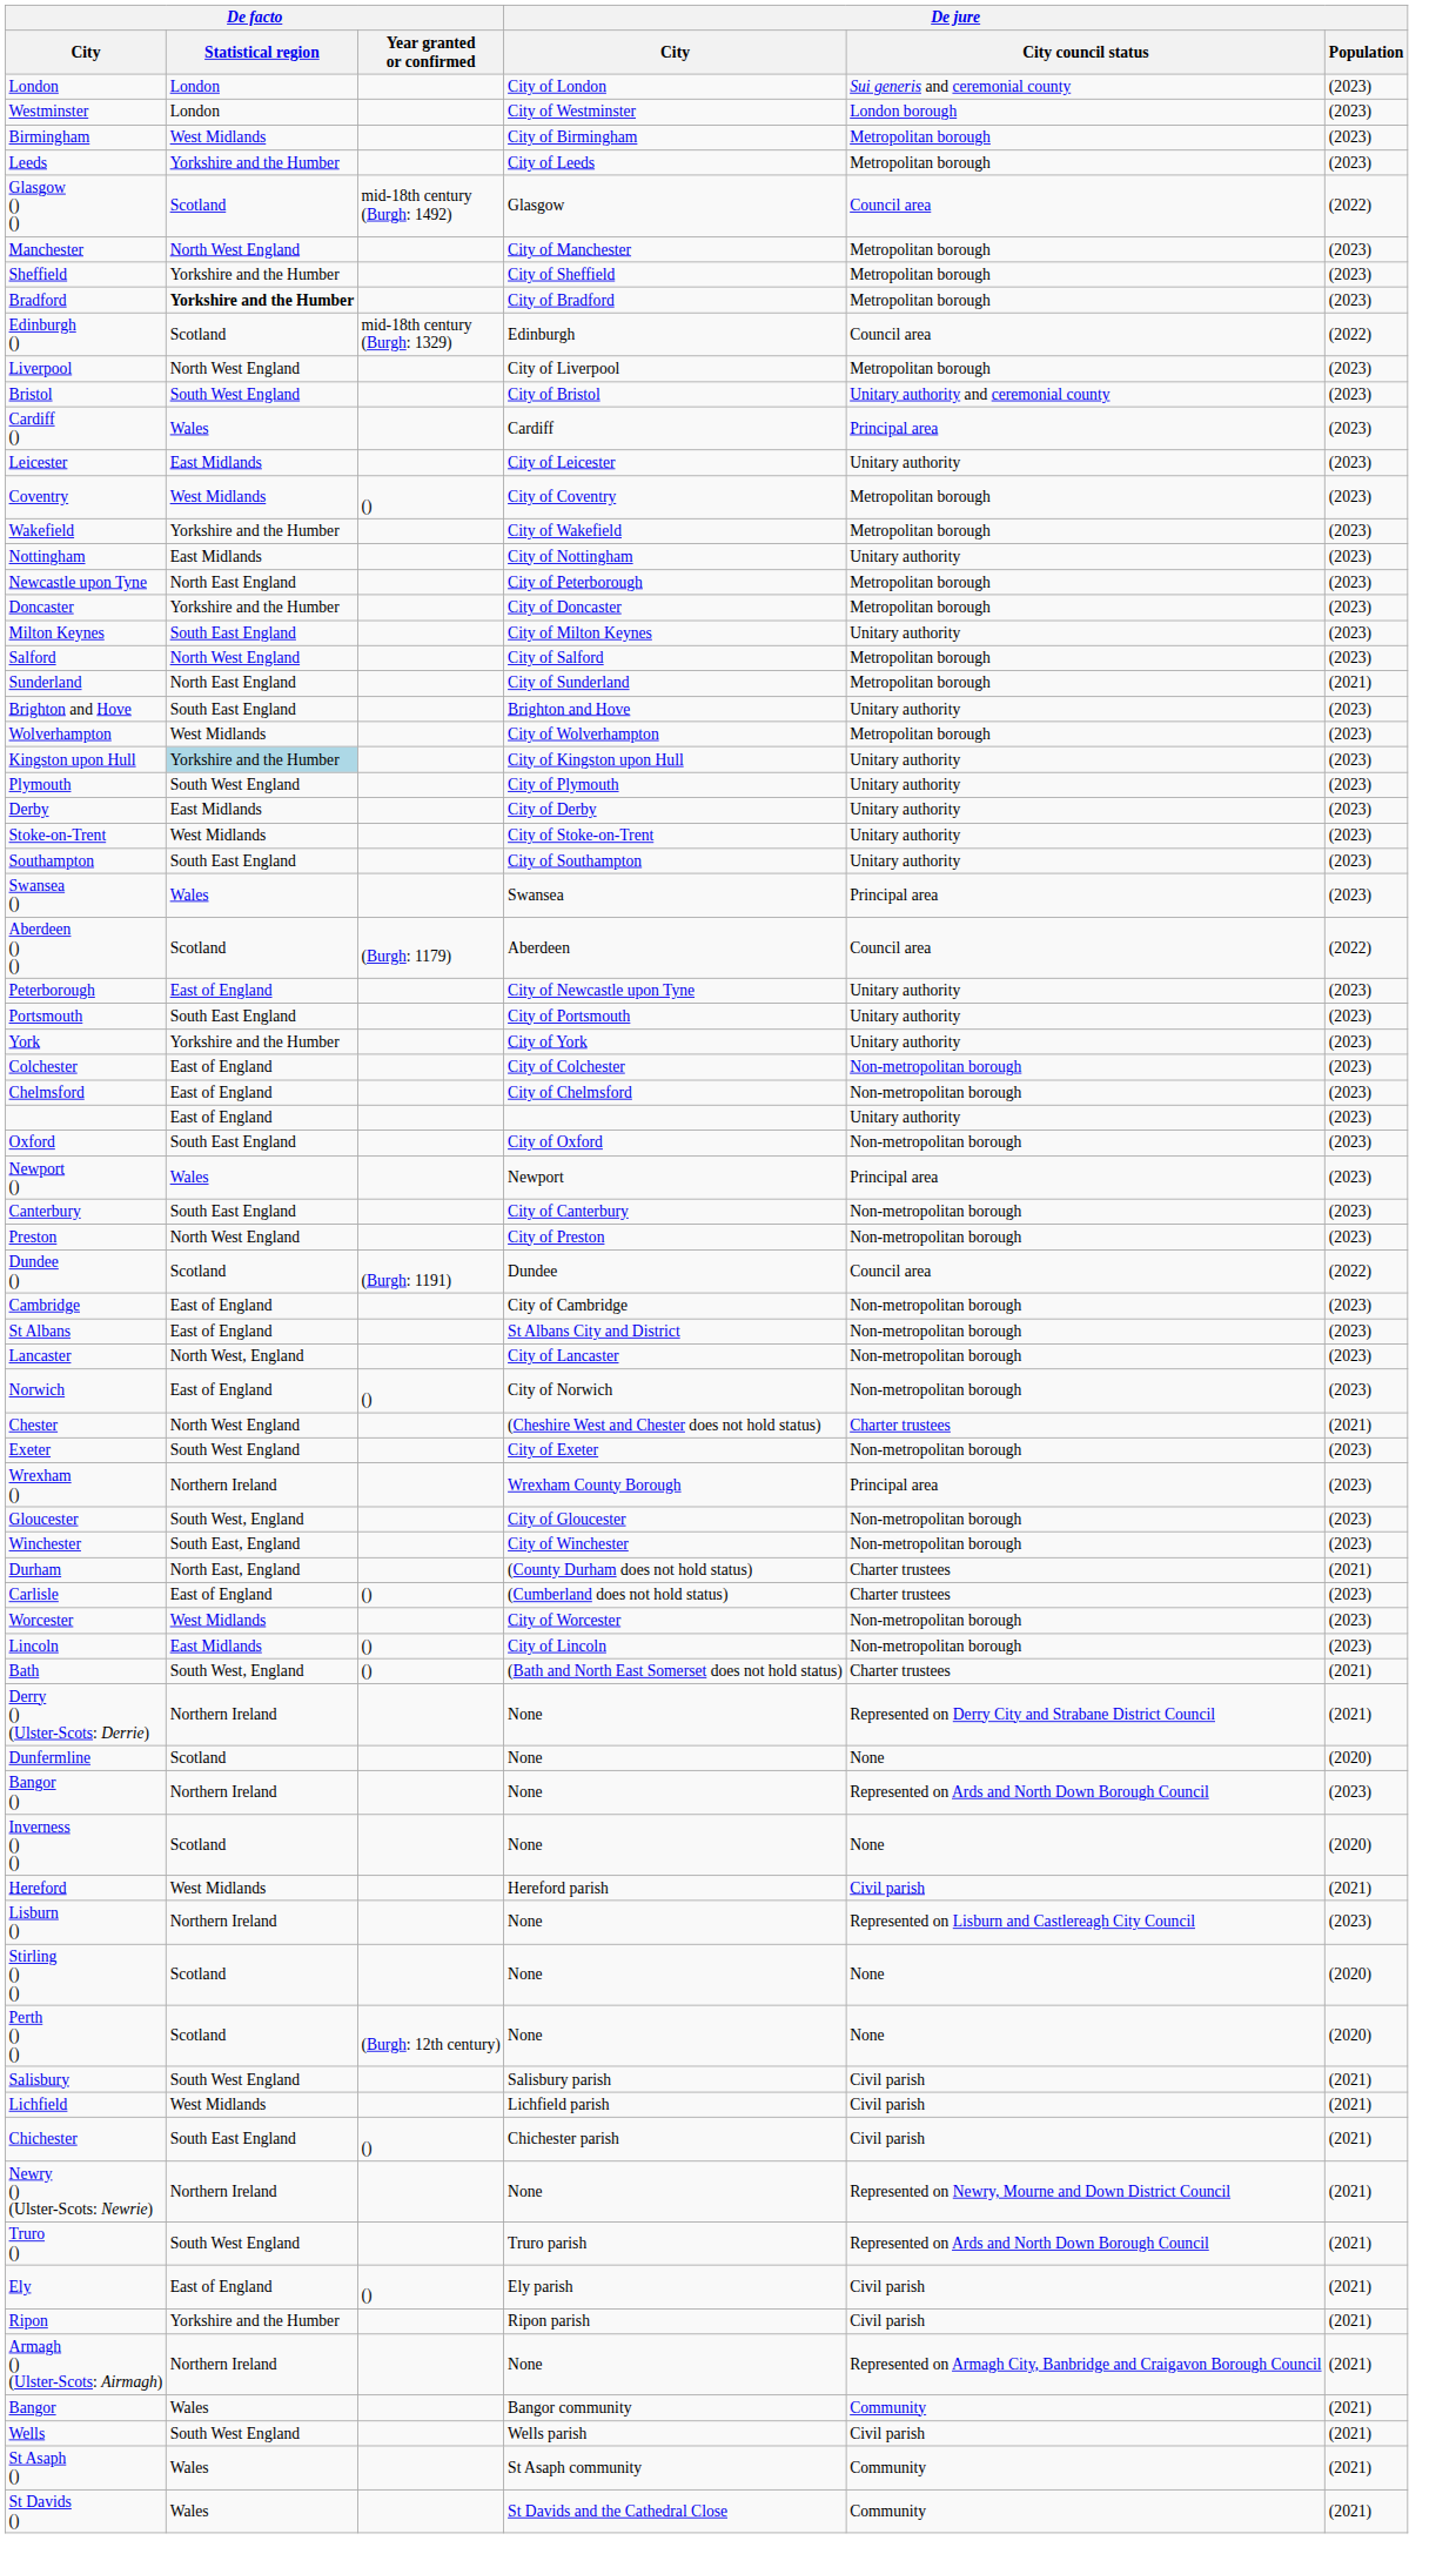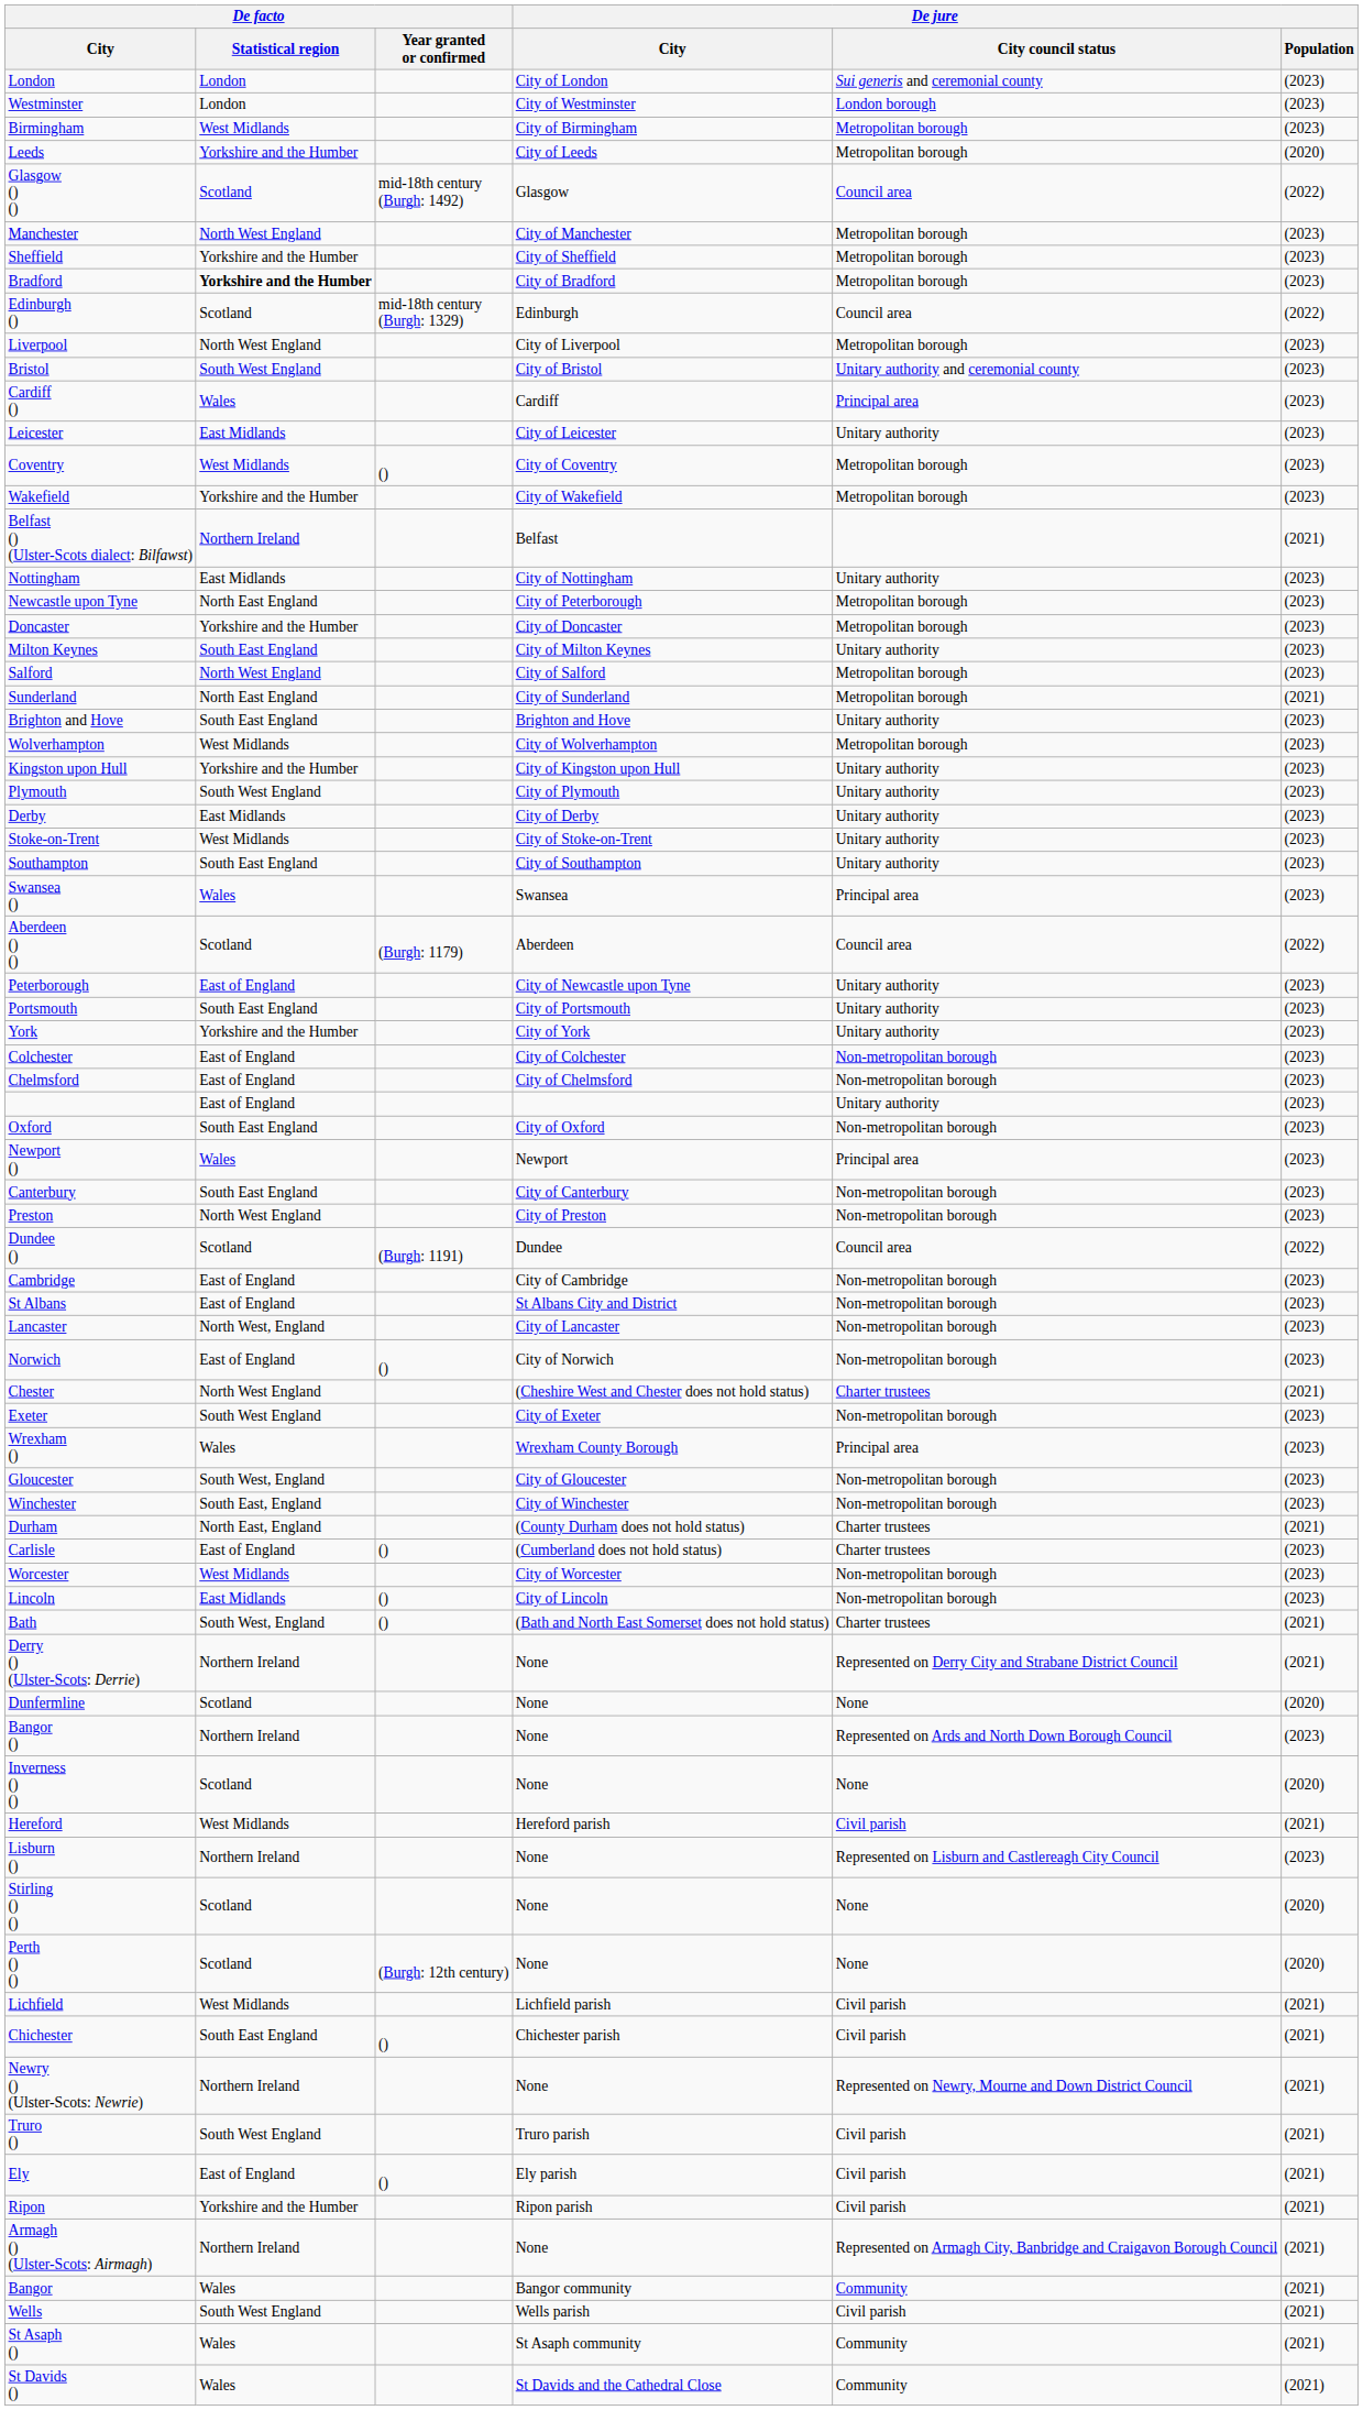Leeds | De jure / Population: (2023) -> (2020)
+ row: Belfast () (Ulster-Scots dialect: Bilfawst) | Northern Ireland | Belfast | (2021)
Kingston upon Hull | De facto / Statistical region: lightblue background -> no background
Wrexham () | De facto / Statistical region: Northern Ireland -> Wales
- row: Salisbury | South West England | Salisbury parish | Civil parish | (2021)
Truro () | De jure / City council status: Represented on Ards and North Down Borough Council -> Civil parish
